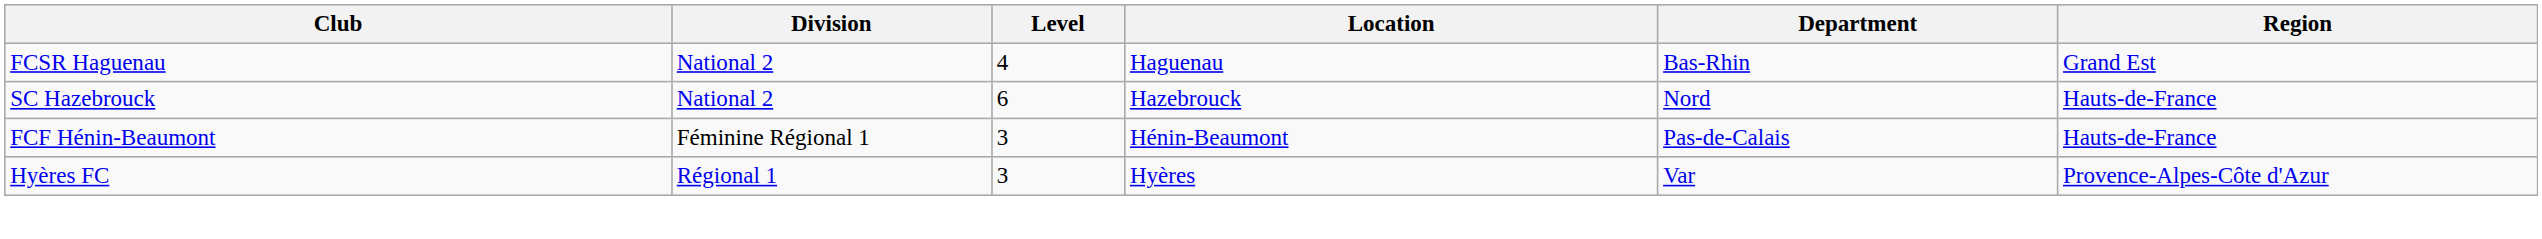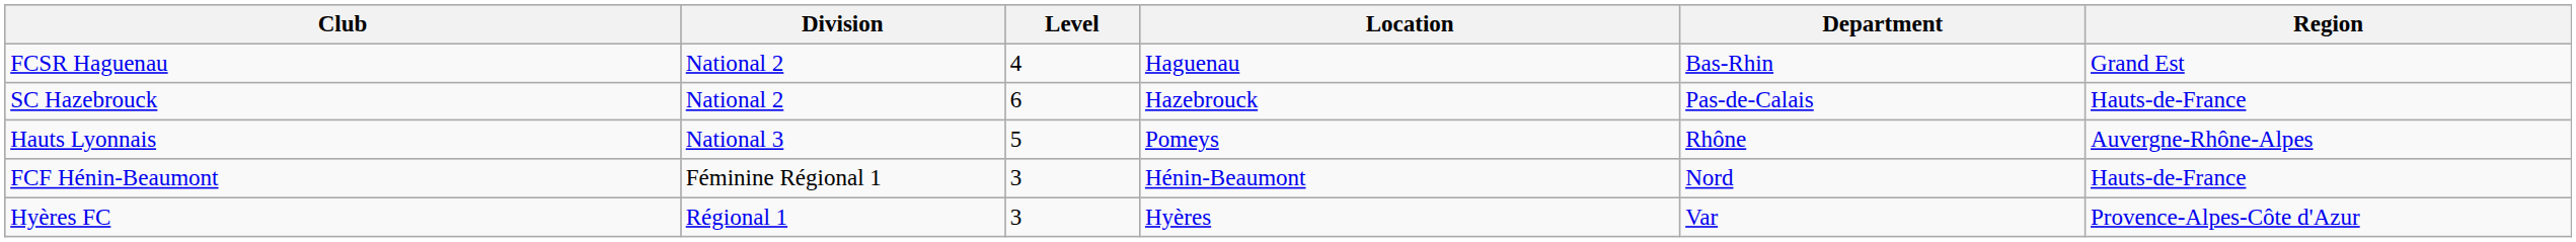SC Hazebrouck | Department: Nord -> Pas-de-Calais
+ row: Hauts Lyonnais | National 3 | 5 | Pomeys | Rhône | Auvergne-Rhône-Alpes
FCF Hénin-Beaumont | Department: Pas-de-Calais -> Nord
